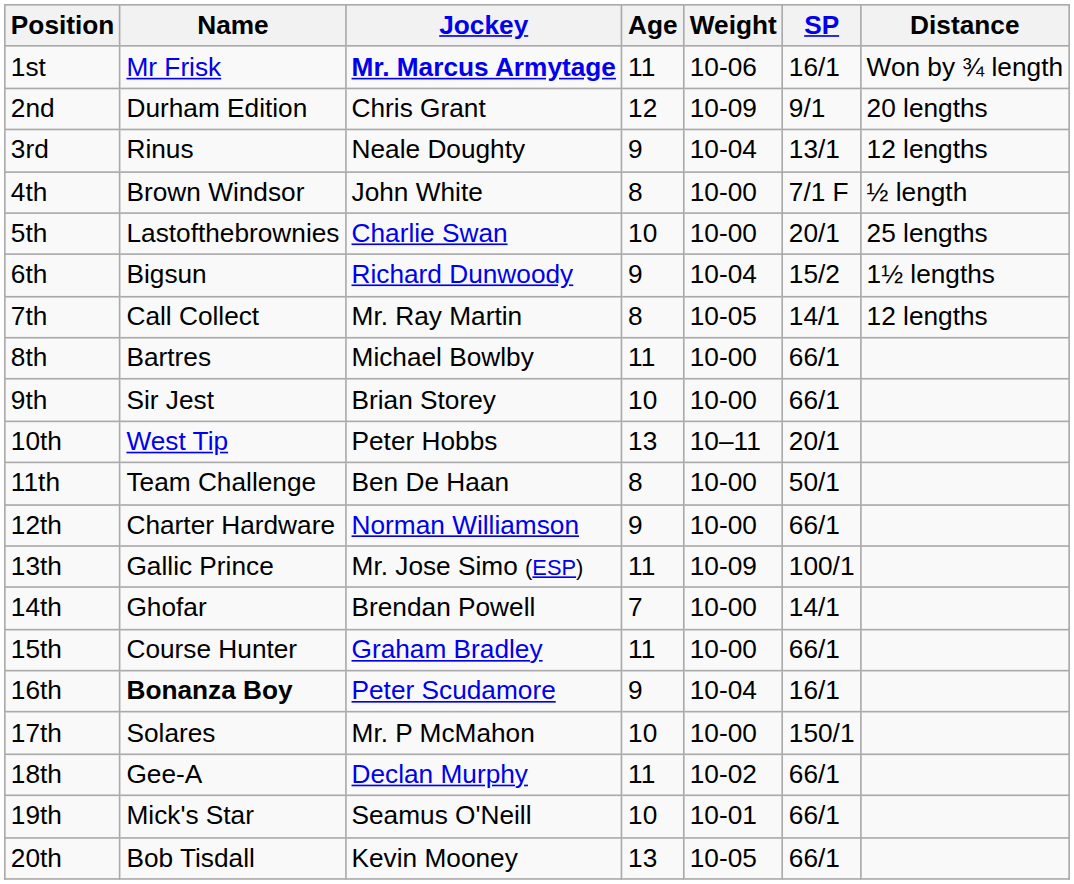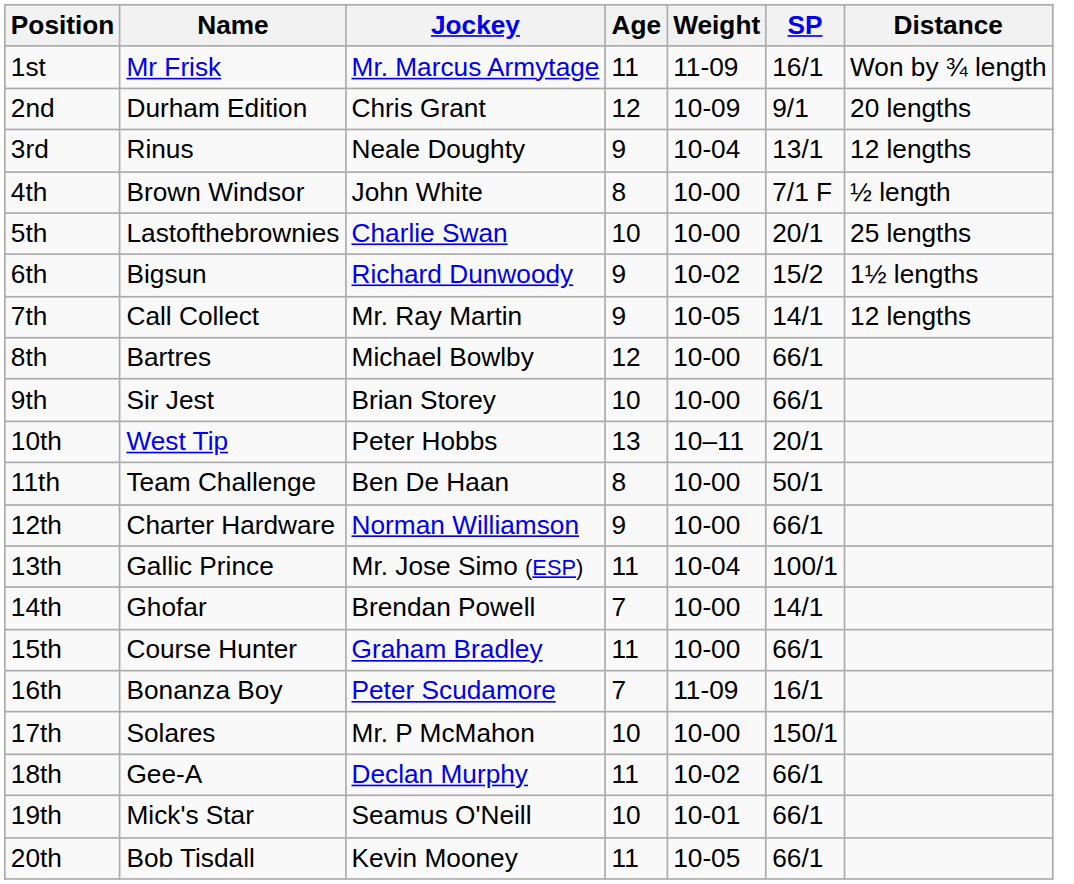1st | Jockey: bold -> normal
1st | Weight: 10-06 -> 11-09
6th | Weight: 10-04 -> 10-02
7th | Age: 8 -> 9
8th | Age: 11 -> 12
13th | Weight: 10-09 -> 10-04
16th | Name: bold -> normal
16th | Age: 9 -> 7
16th | Weight: 10-04 -> 11-09
20th | Age: 13 -> 11
